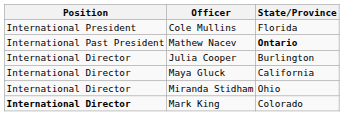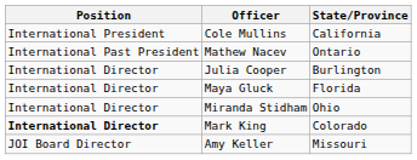Cole Mullins | State/Province: Florida -> California
Mathew Nacev | State/Province: bold -> normal
Maya Gluck | State/Province: California -> Florida
+ row: JOI Board Director | Amy Keller | Missouri
